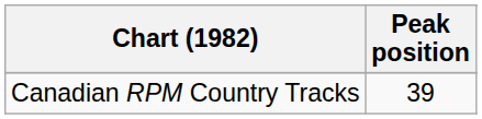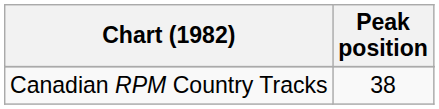Canadian RPM Country Tracks | Peak position: 39 -> 38
